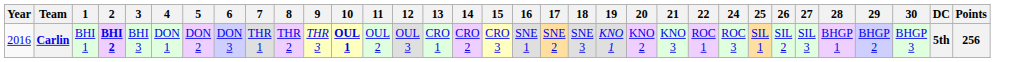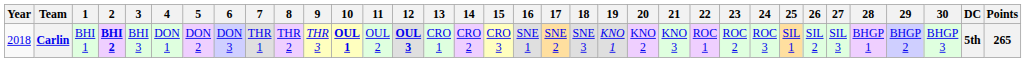+ column: 23 | ROC 2
Carlin | Year: 2016 -> 2018
Carlin | 12: normal -> bold
Carlin | Points: 256 -> 265
